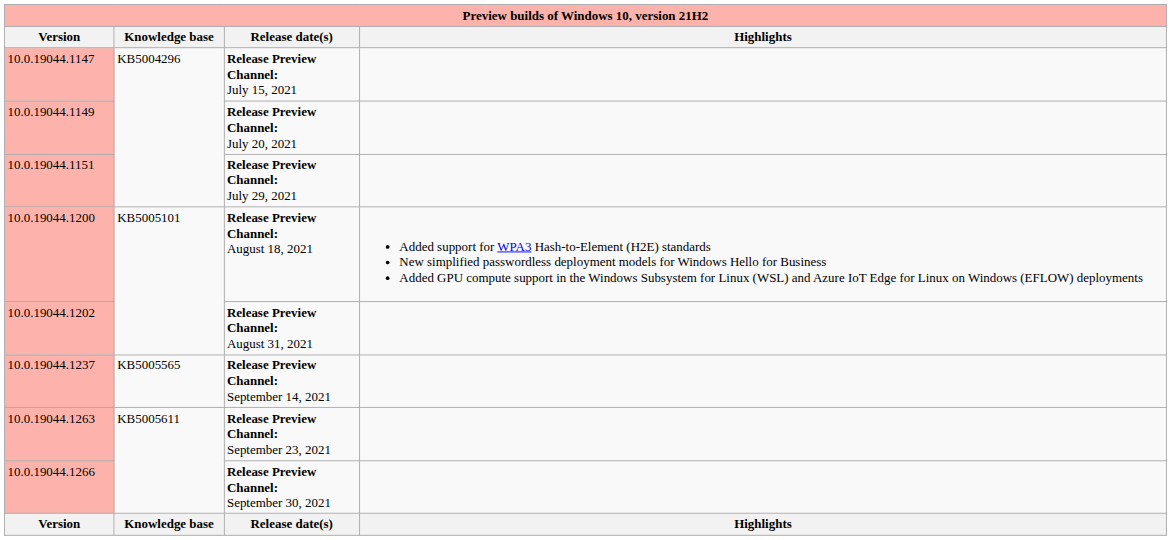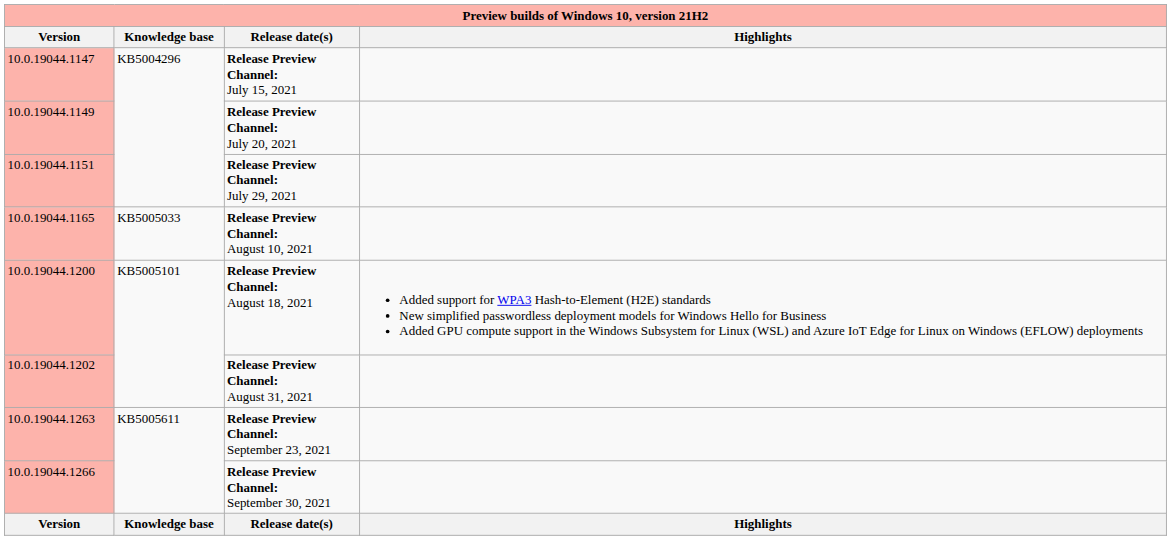+ row: 10.0.19044.1165 | KB5005033 | Release Preview Channel: August 10, 2021
- row: 10.0.19044.1237 | KB5005565 | Release Preview Channel: September 14, 2021
